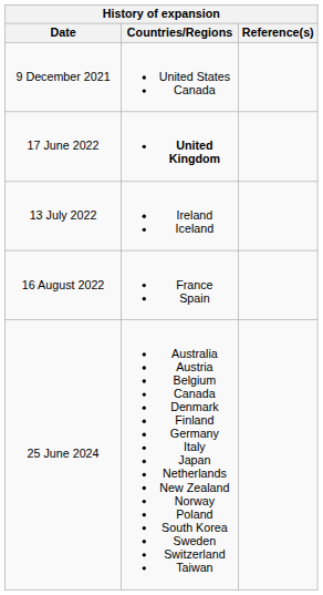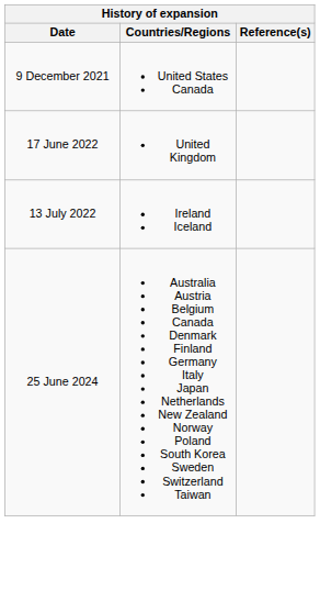17 June 2022 | Countries/Regions: bold -> normal
- row: 16 August 2022 | France Spain
